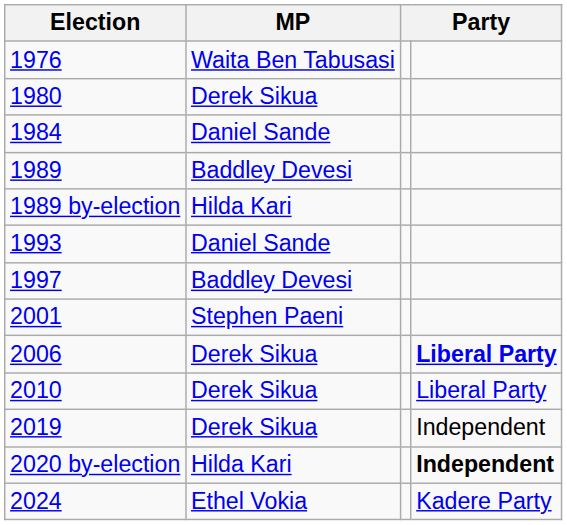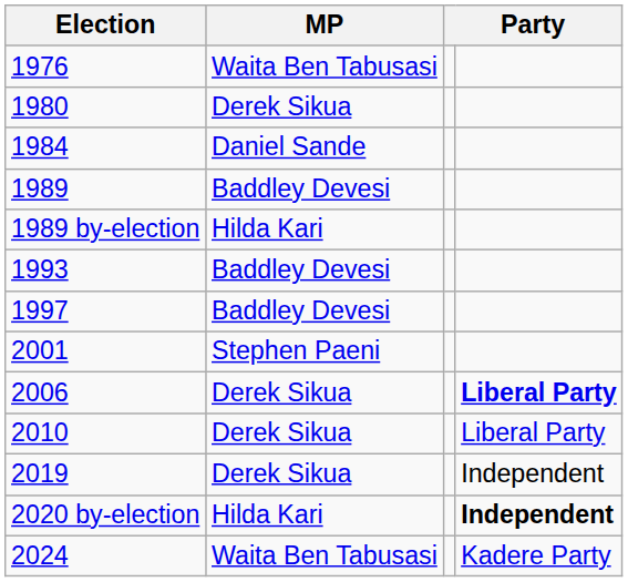1993 | MP: Daniel Sande -> Baddley Devesi
2024 | MP: Ethel Vokia -> Waita Ben Tabusasi
